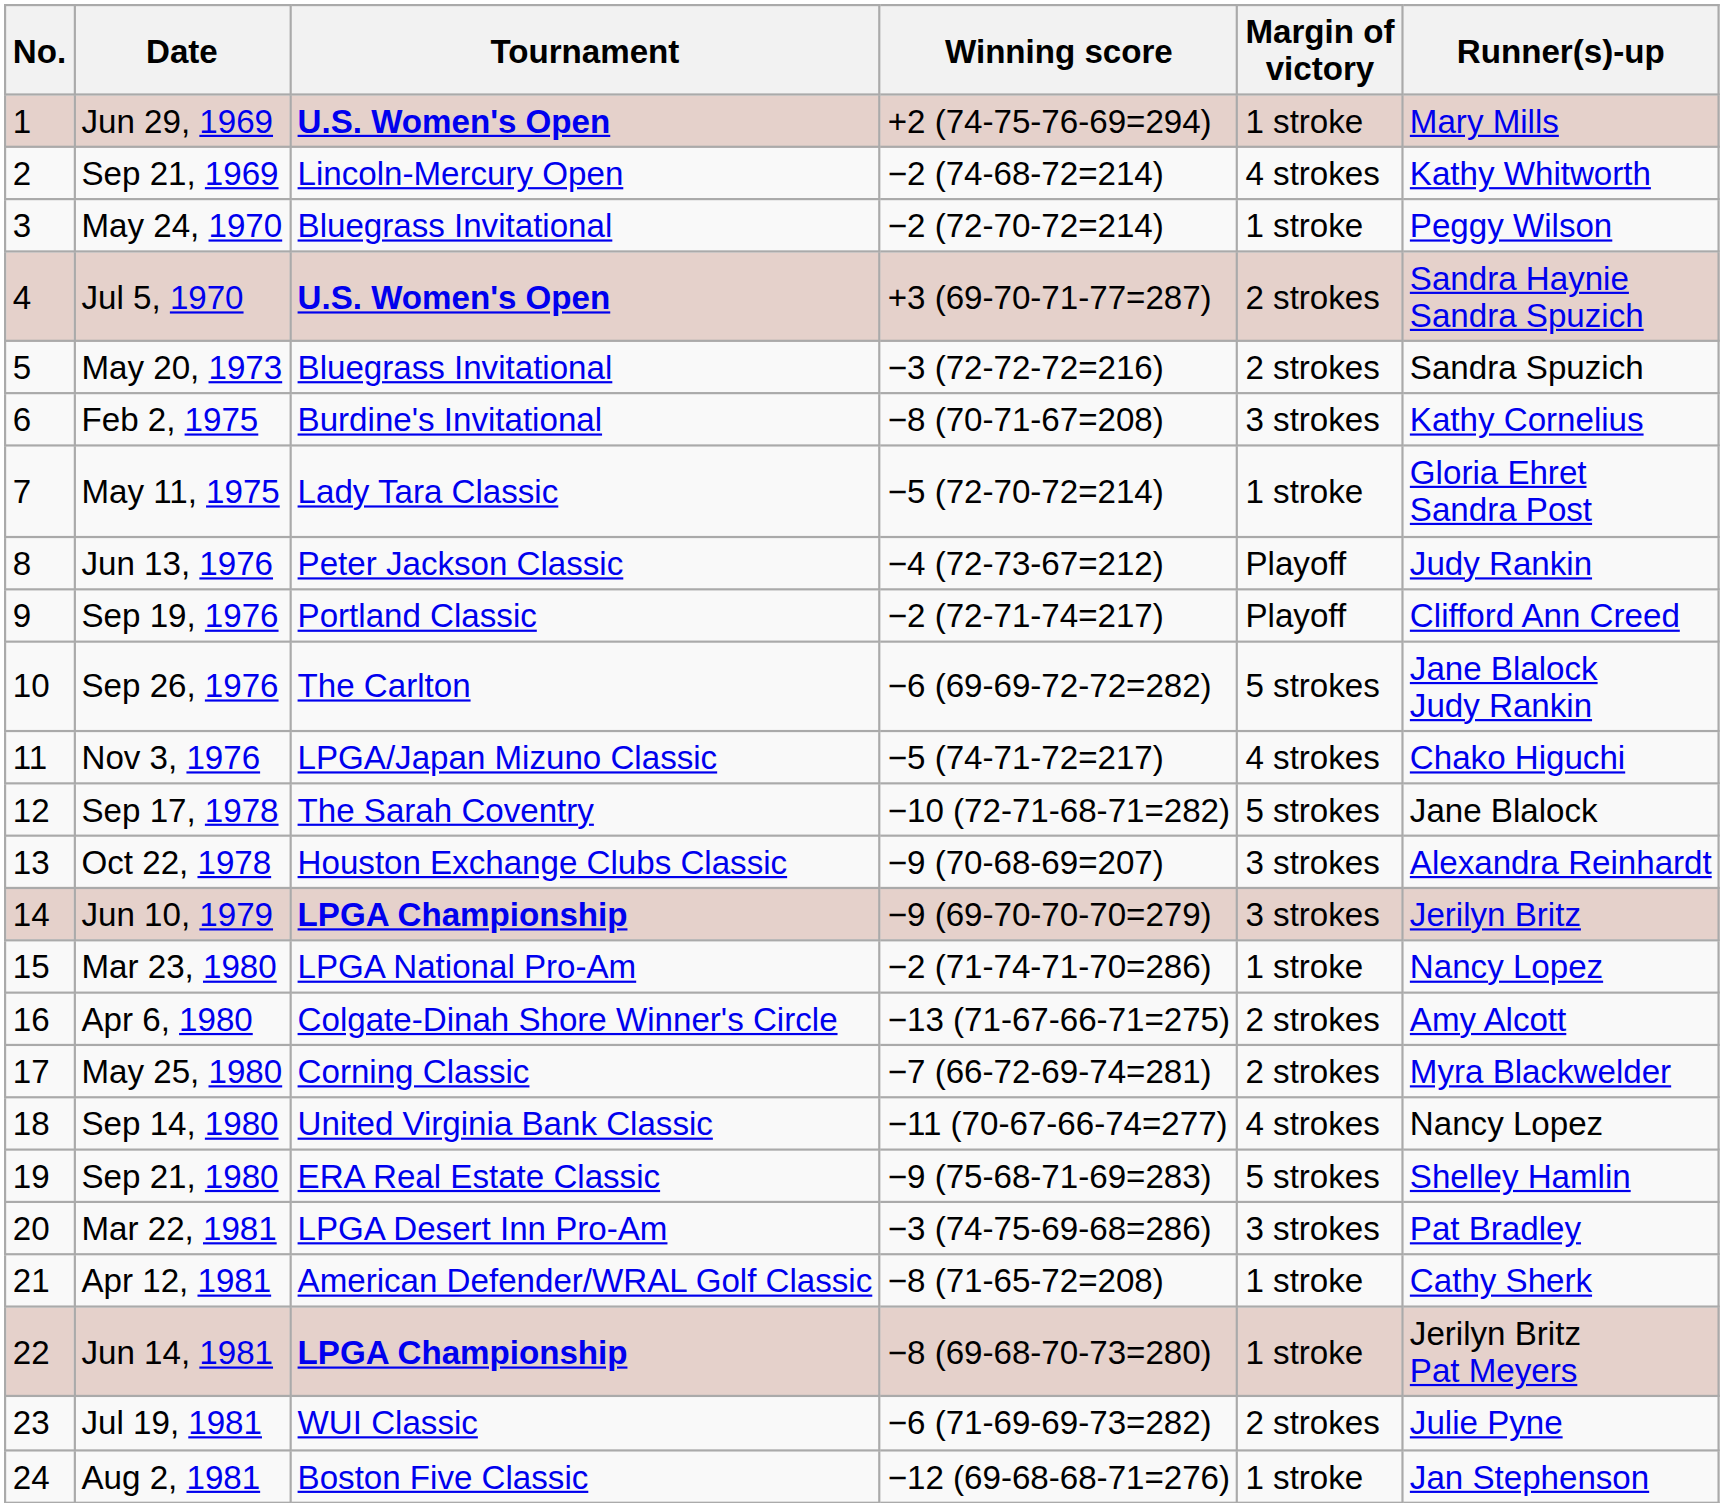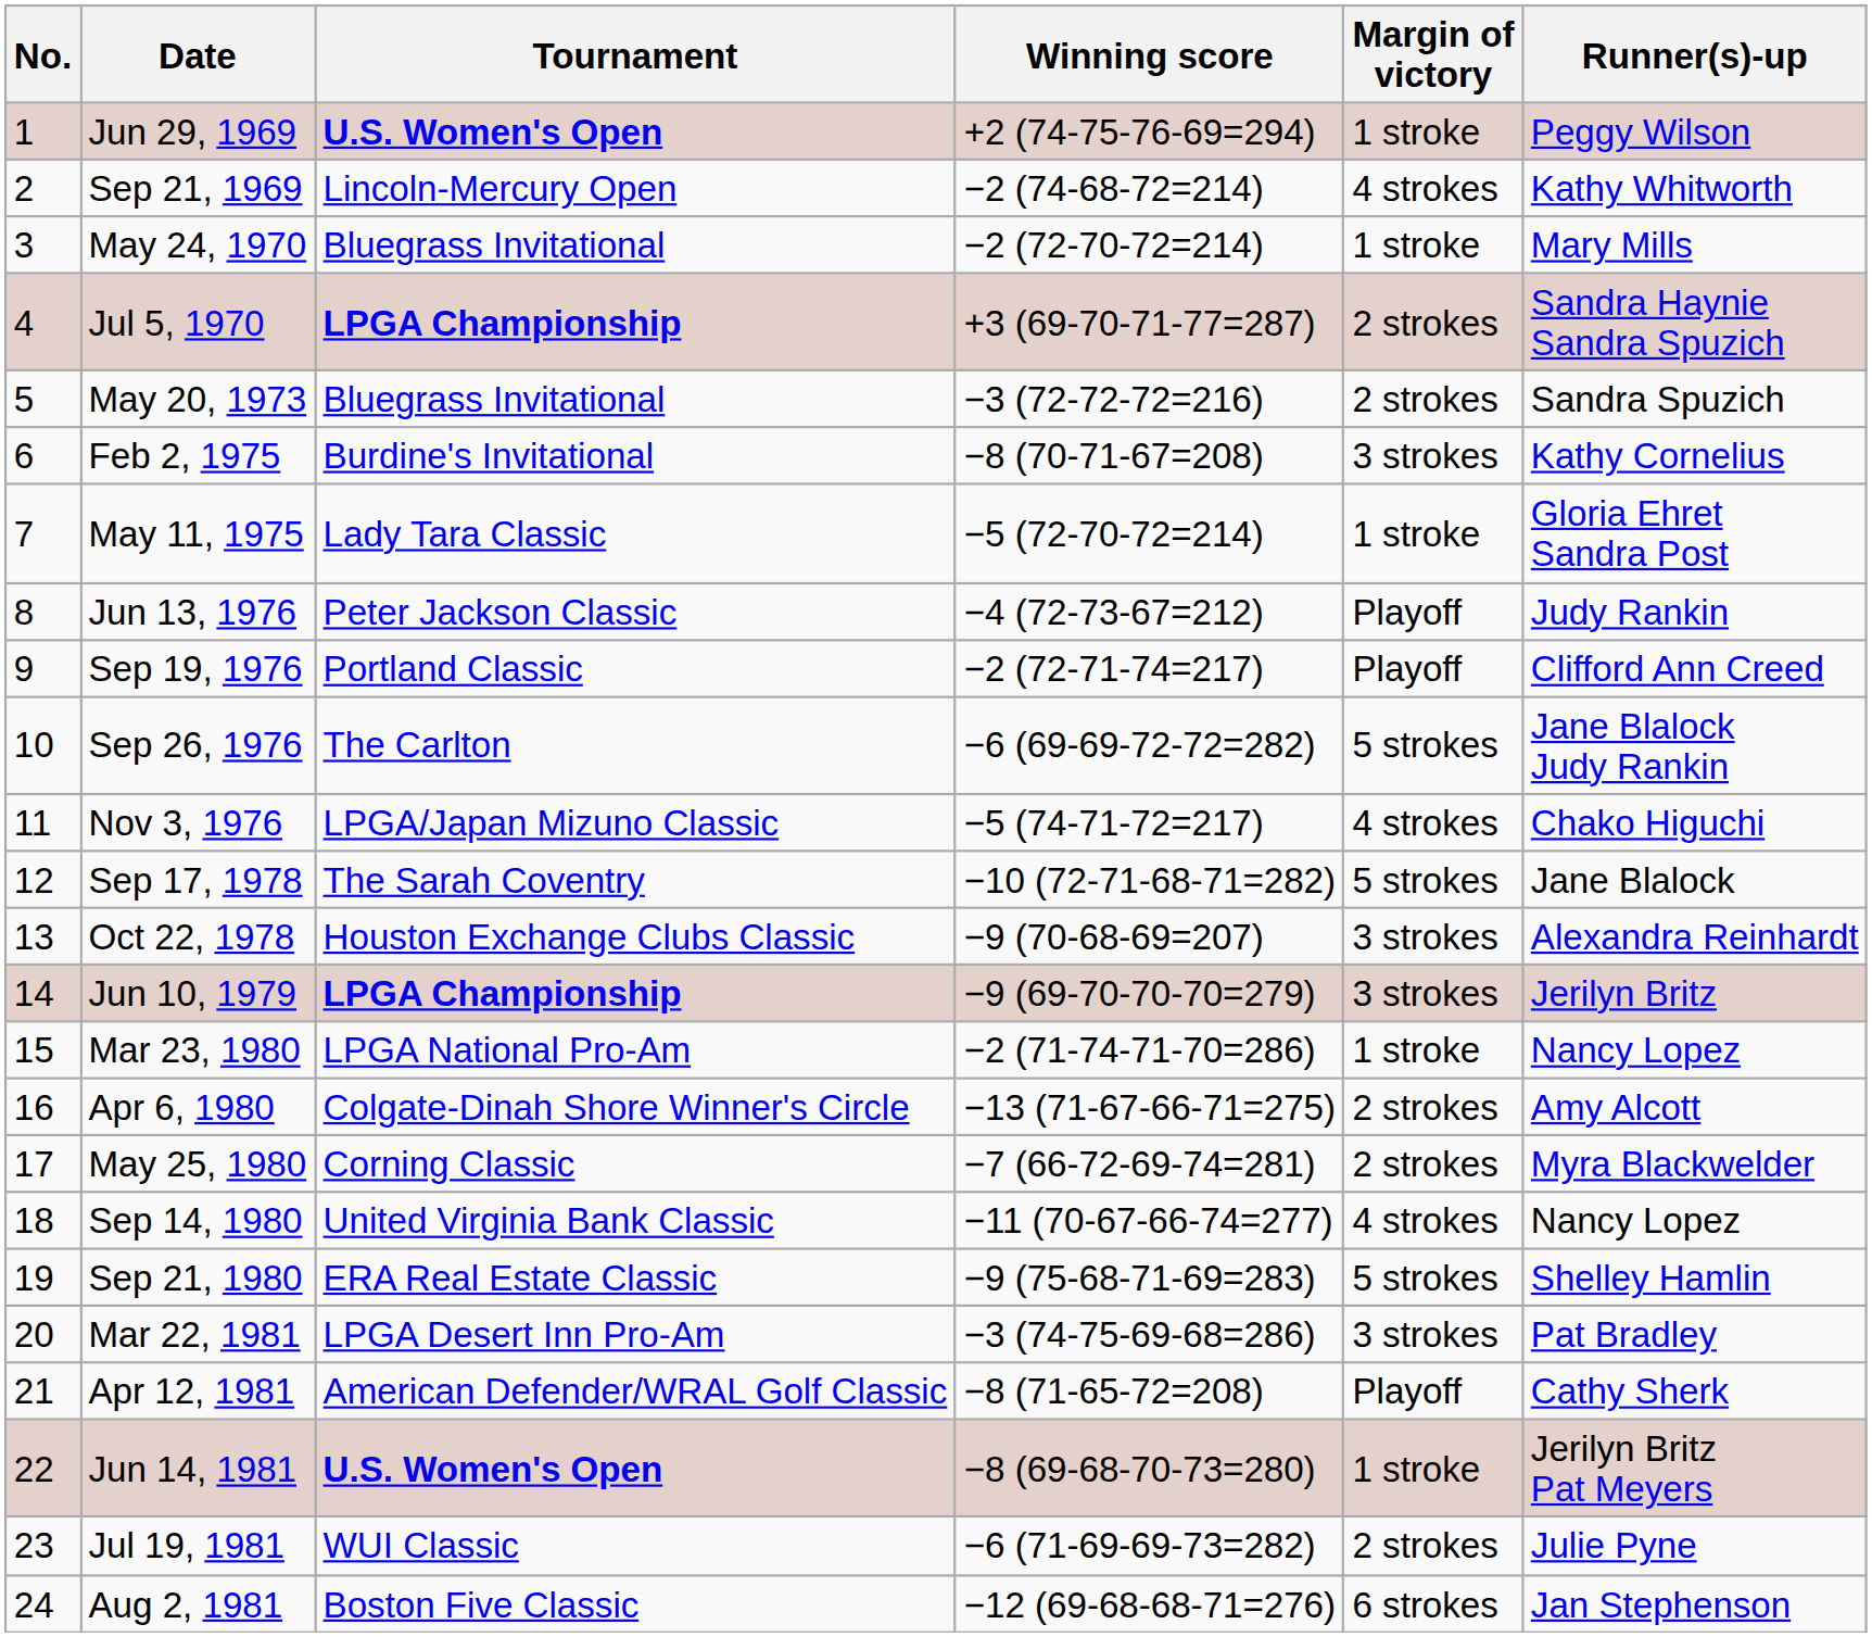Jun 29, 1969 | Runner(s)-up: Mary Mills -> Peggy Wilson
May 24, 1970 | Runner(s)-up: Peggy Wilson -> Mary Mills
Jul 5, 1970 | Tournament: U.S. Women's Open -> LPGA Championship
Apr 12, 1981 | Margin of victory: 1 stroke -> Playoff
Jun 14, 1981 | Tournament: LPGA Championship -> U.S. Women's Open
Aug 2, 1981 | Margin of victory: 1 stroke -> 6 strokes
